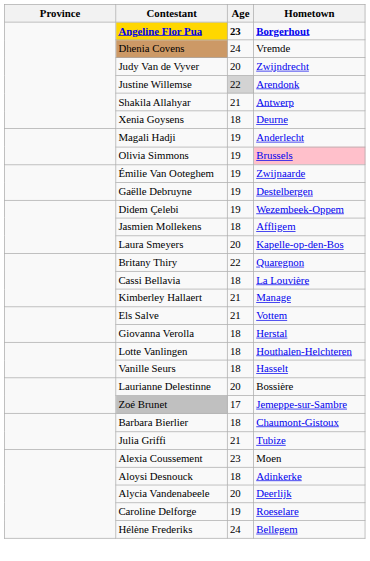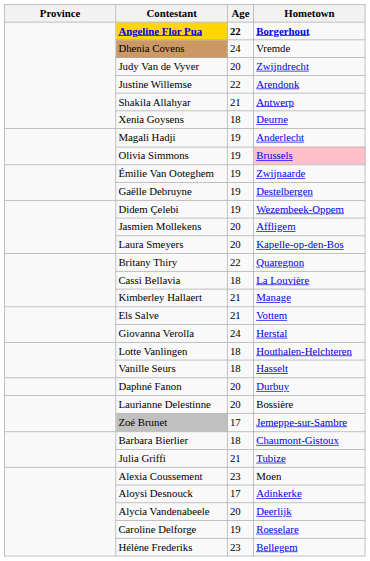Angeline Flor Pua | Age: 23 -> 22
Justine Willemse | Age: lightgrey background -> no background
Jasmien Mollekens | Age: 18 -> 20
Giovanna Verolla | Age: 18 -> 24
+ row: Daphné Fanon | 20 | Durbuy
Aloysi Desnouck | Age: 18 -> 17
Hélène Frederiks | Age: 24 -> 23
